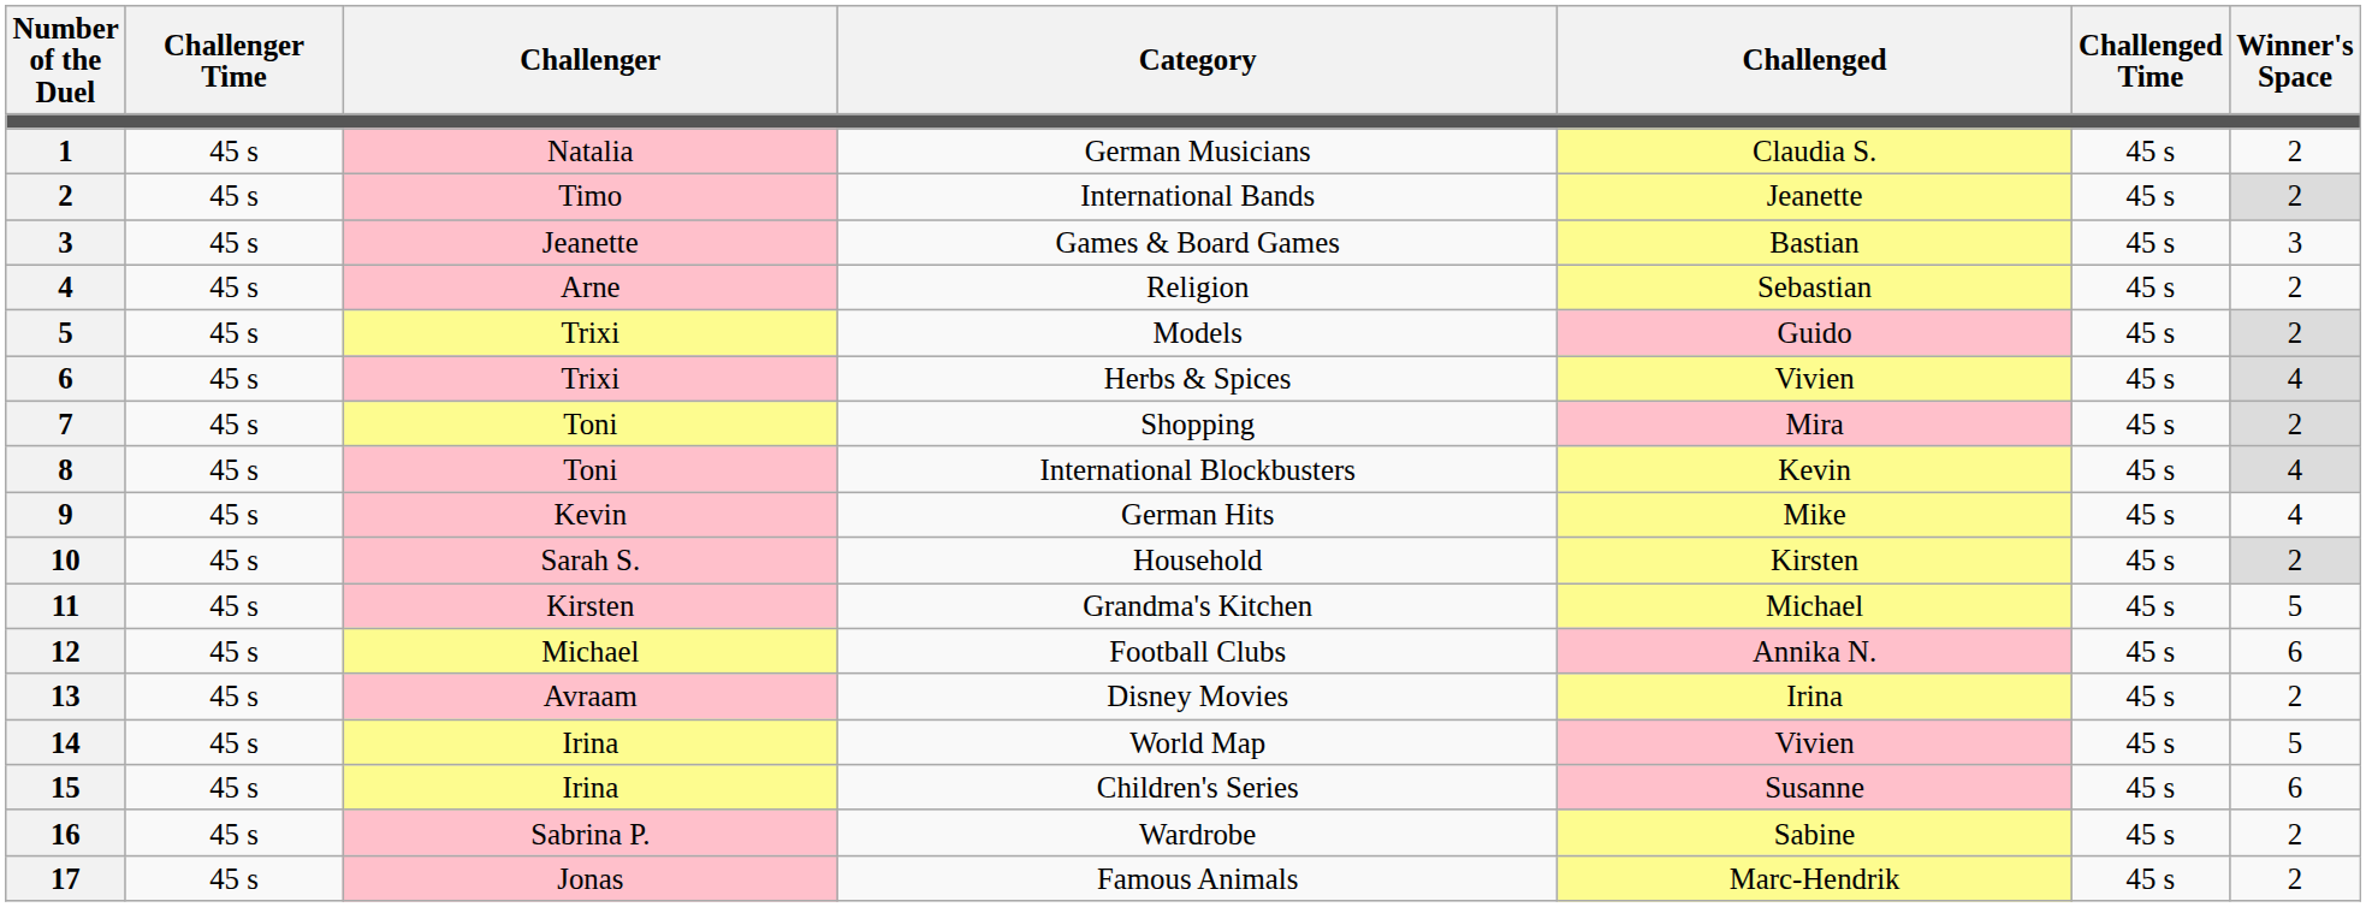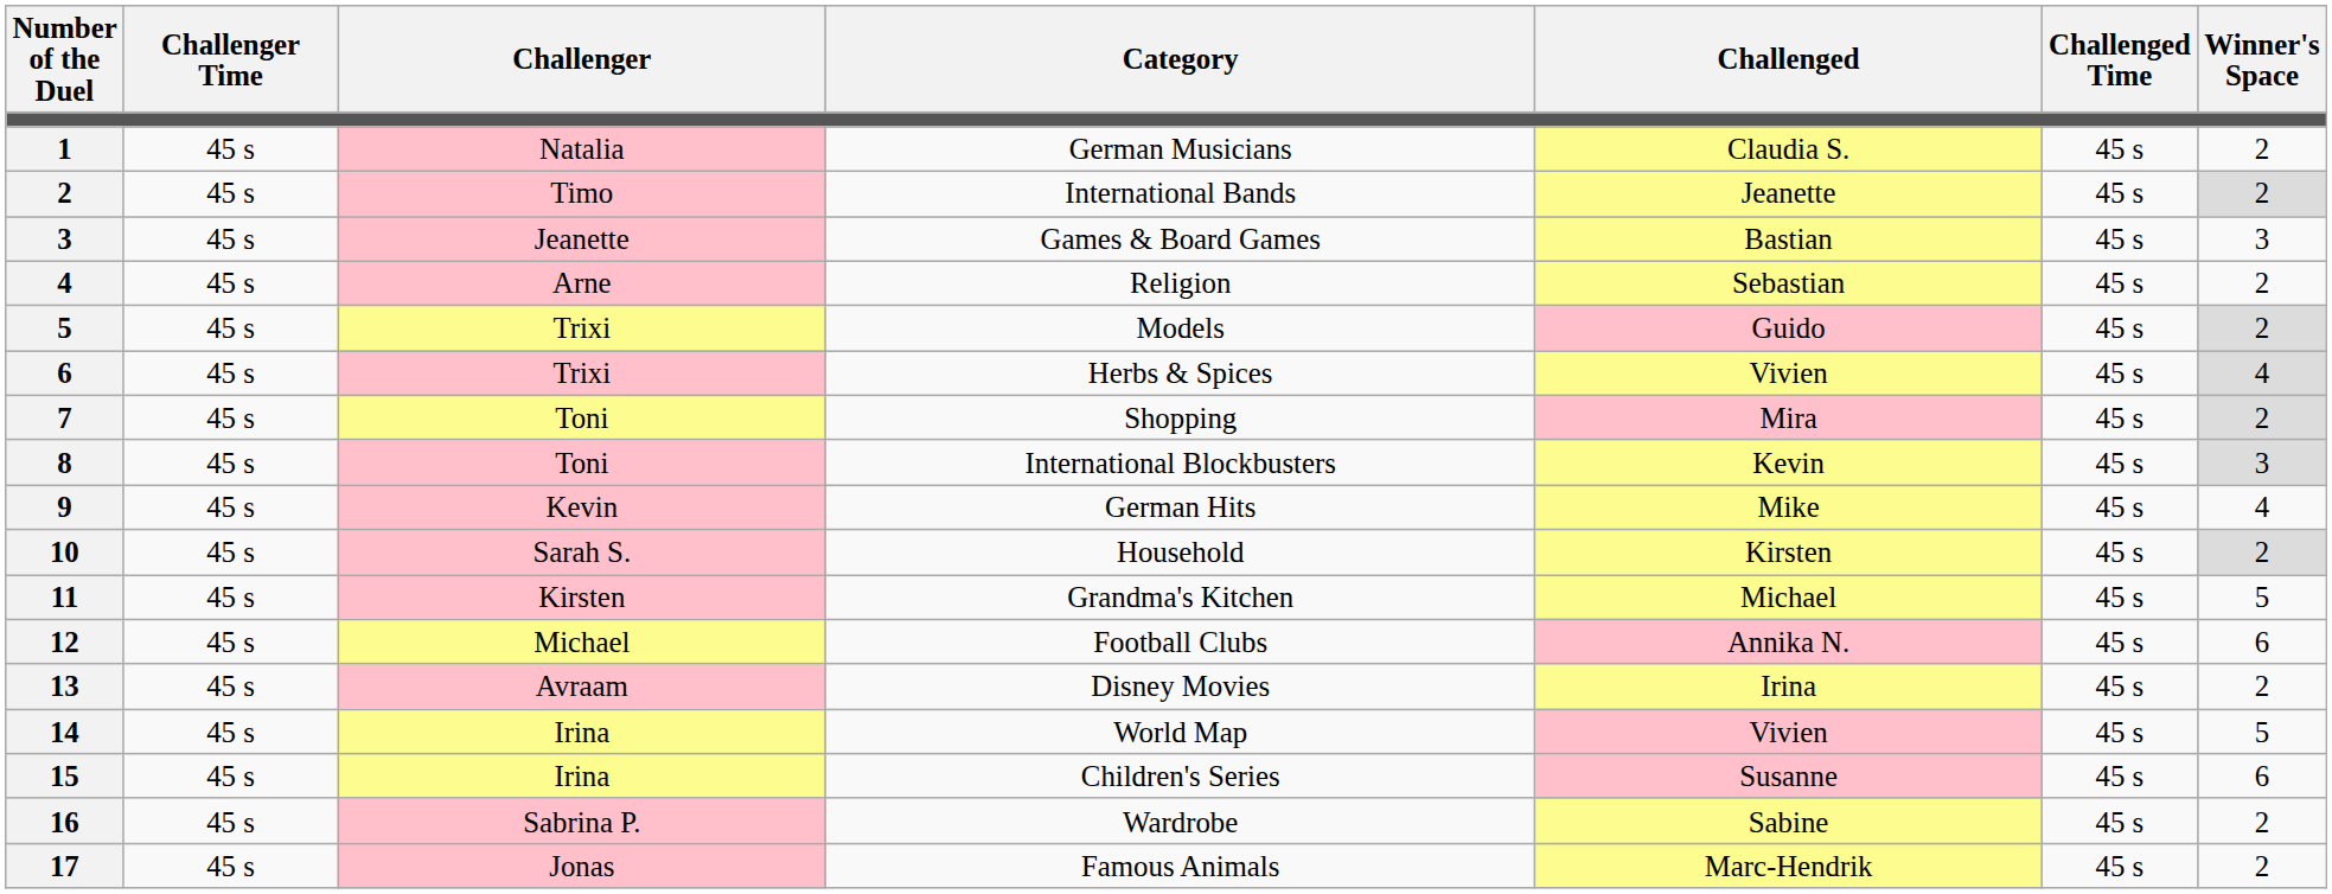International Blockbusters | Winner's Space: 4 -> 3
